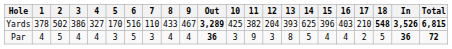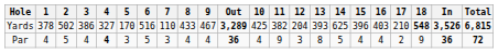Par | 4: normal -> bold
Par | 10: 3 -> 4
Par | 18: 5 -> 9
